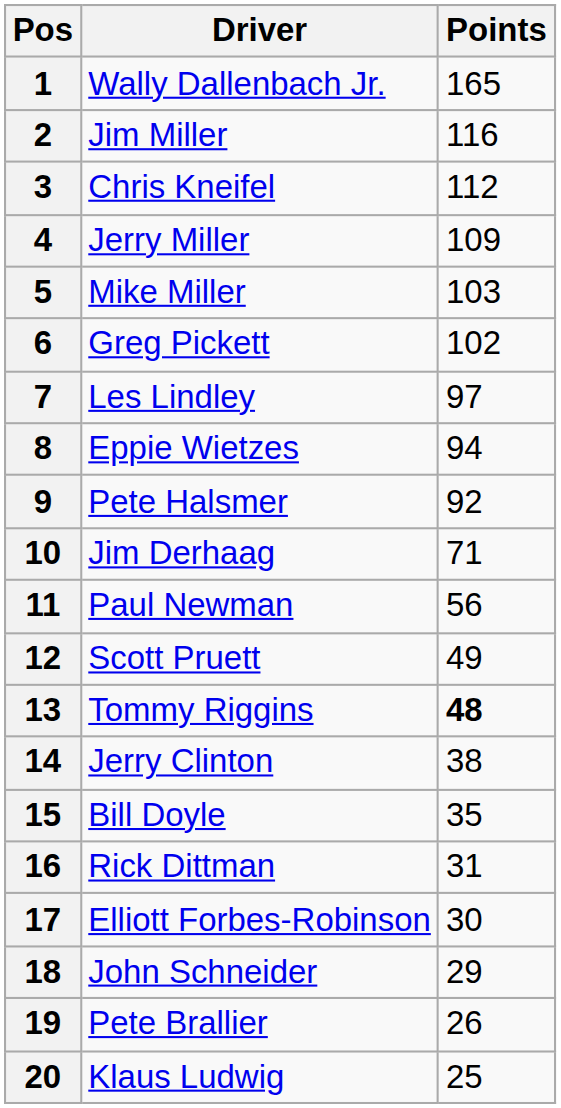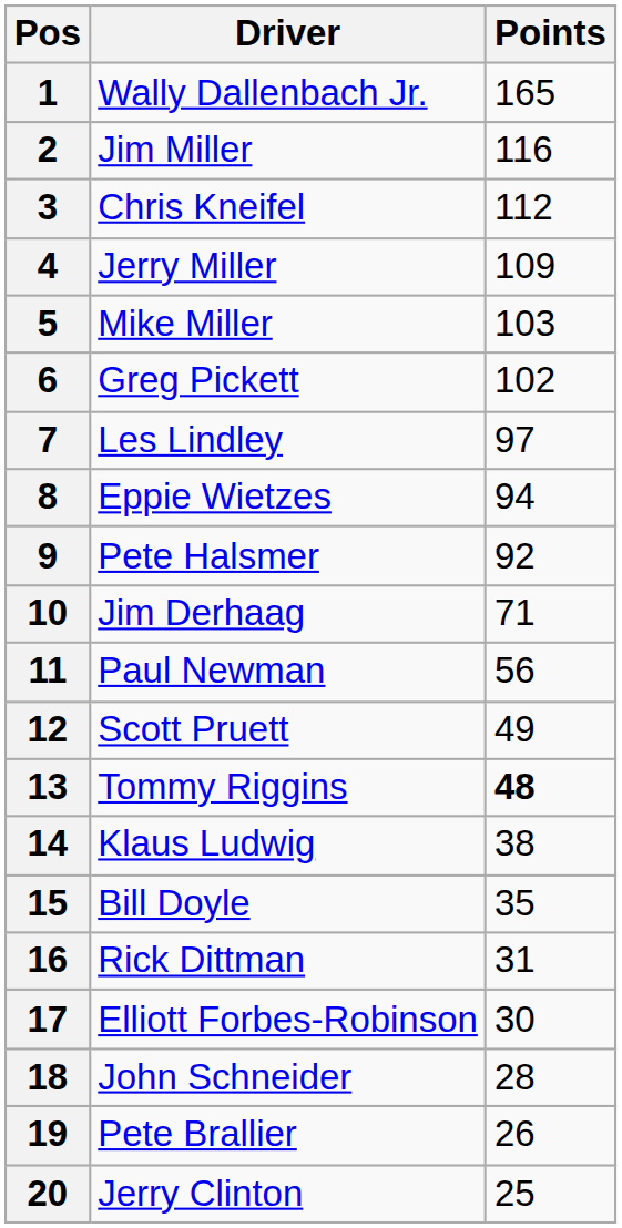14 | Driver: Jerry Clinton -> Klaus Ludwig
18 | Points: 29 -> 28
20 | Driver: Klaus Ludwig -> Jerry Clinton
